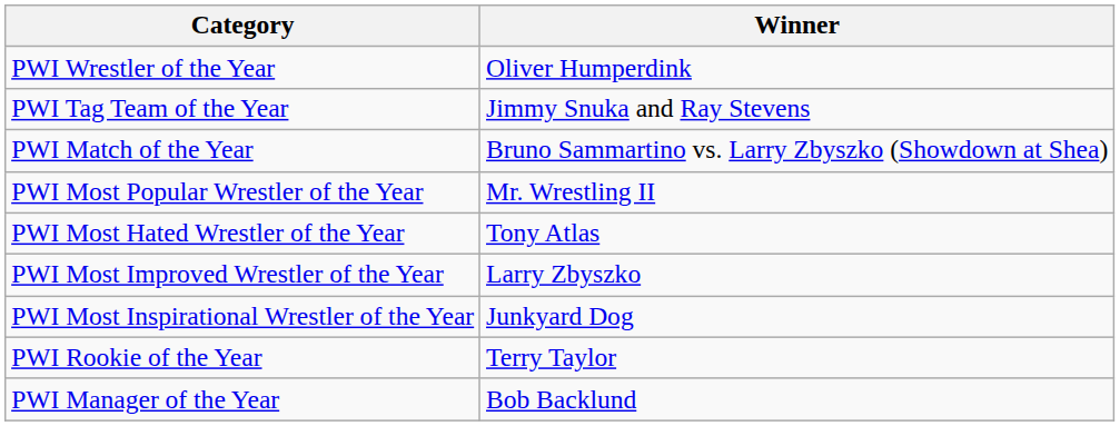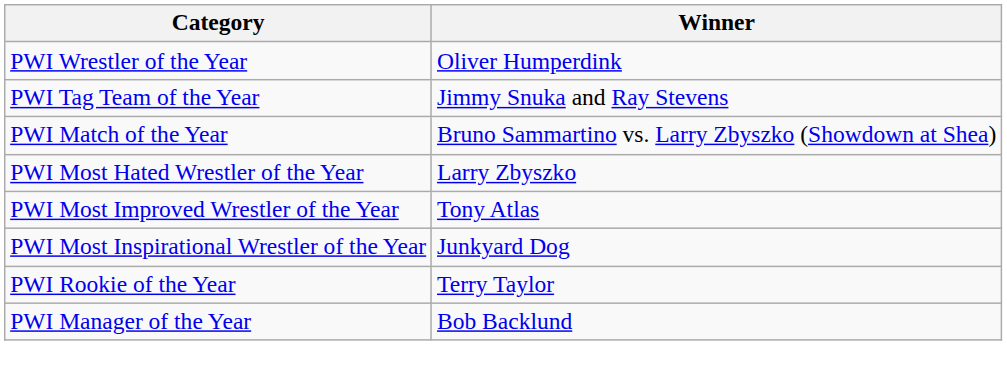- row: PWI Most Popular Wrestler of the Year | Mr. Wrestling II
PWI Most Hated Wrestler of the Year | Winner: Tony Atlas -> Larry Zbyszko
PWI Most Improved Wrestler of the Year | Winner: Larry Zbyszko -> Tony Atlas
